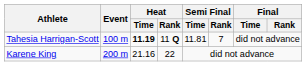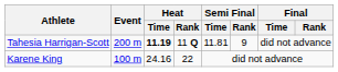Tahesia Harrigan-Scott | Event: 100 m -> 200 m
Tahesia Harrigan-Scott | Semi Final / Rank: 7 -> 9
Karene King | Event: 200 m -> 100 m
Karene King | Heat / Time: 21.16 -> 24.16
